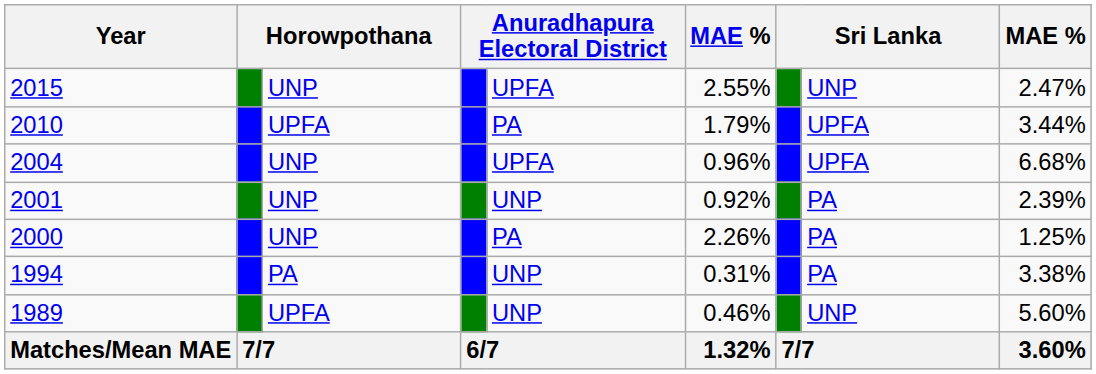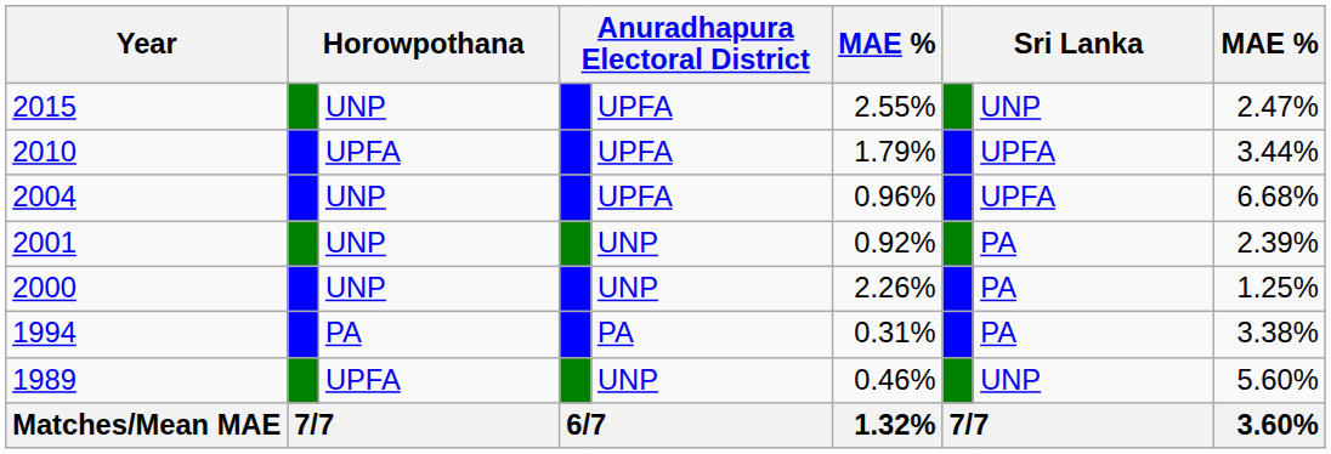2010 | column 5: PA -> UPFA
2000 | column 5: PA -> UNP
1994 | column 5: UNP -> PA
